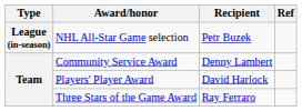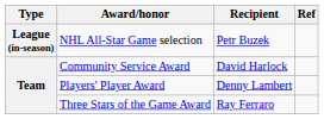Community Service Award | Recipient: Denny Lambert -> David Harlock
Players' Player Award | Recipient: David Harlock -> Denny Lambert
